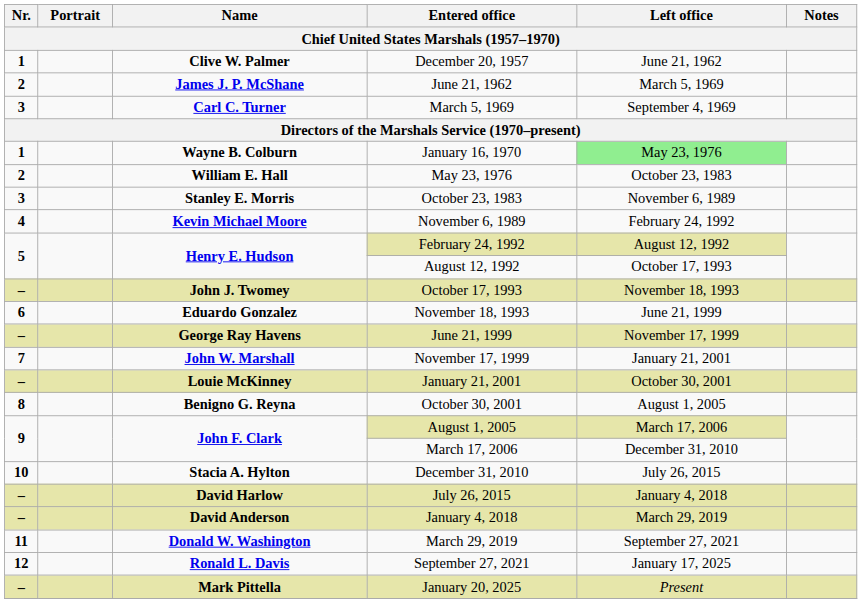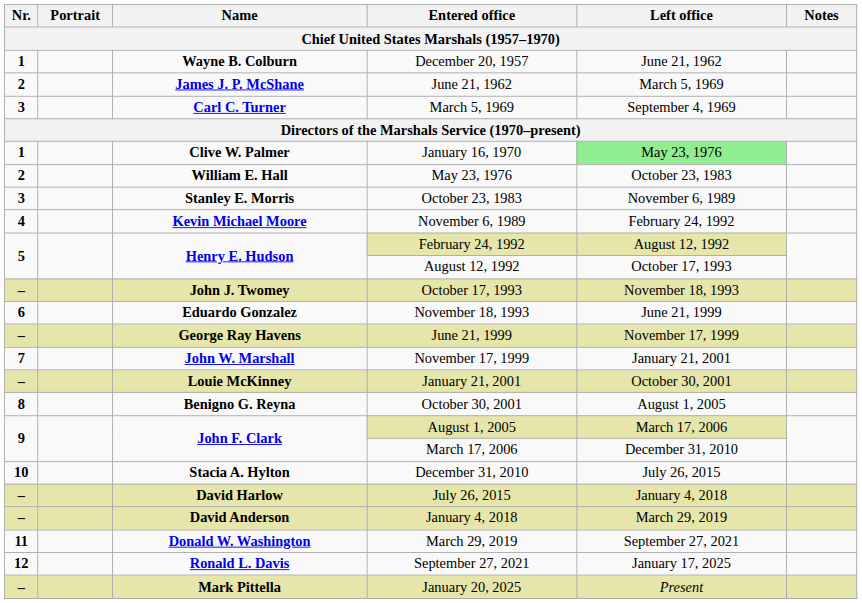December 20, 1957 | Name: Clive W. Palmer -> Wayne B. Colburn
January 16, 1970 | Name: Wayne B. Colburn -> Clive W. Palmer
